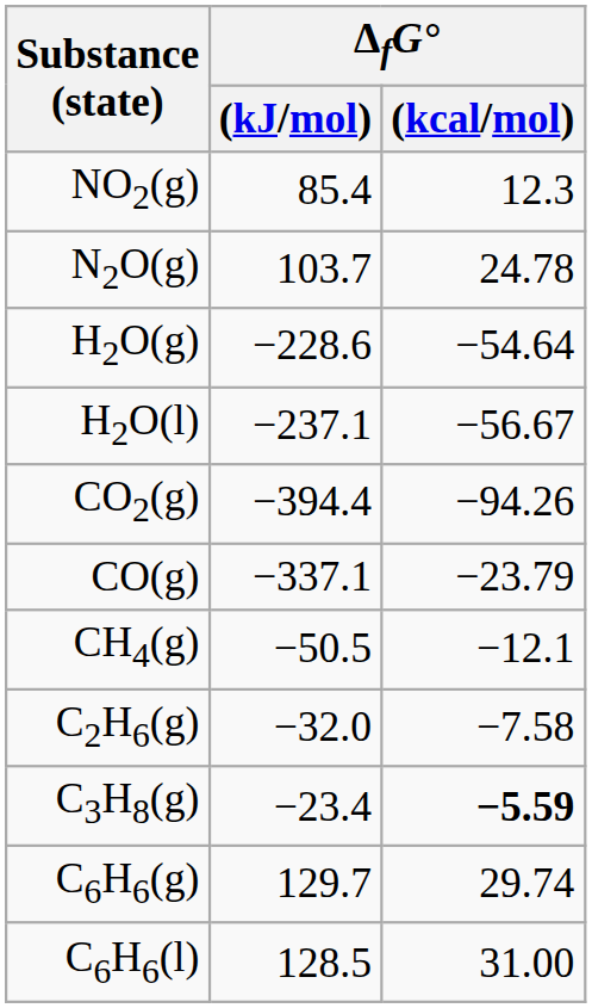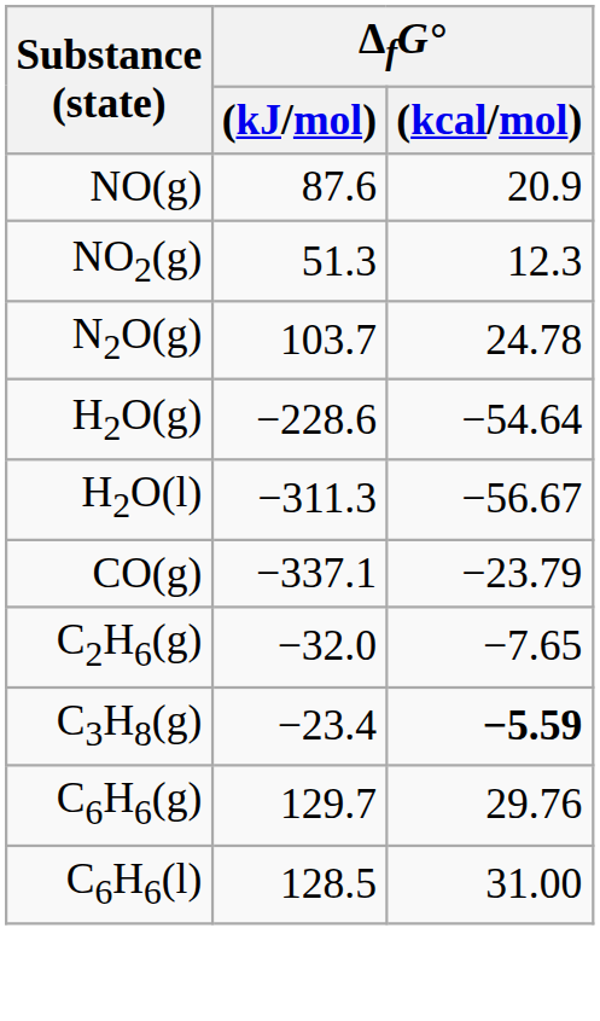+ row: NO(g) | 87.6 | 20.9
NO2(g) | ΔfG° / (kJ/mol): 85.4 -> 51.3
H2O(l) | ΔfG° / (kJ/mol): −237.1 -> −311.3
- row: CO2(g) | −394.4 | −94.26
- row: CH4(g) | −50.5 | −12.1
C2H6(g) | ΔfG° / (kcal/mol): −7.58 -> −7.65
C6H6(g) | ΔfG° / (kcal/mol): 29.74 -> 29.76
